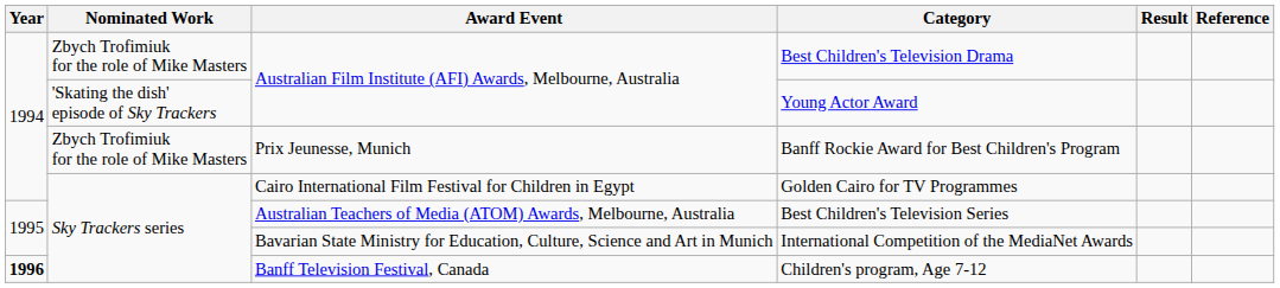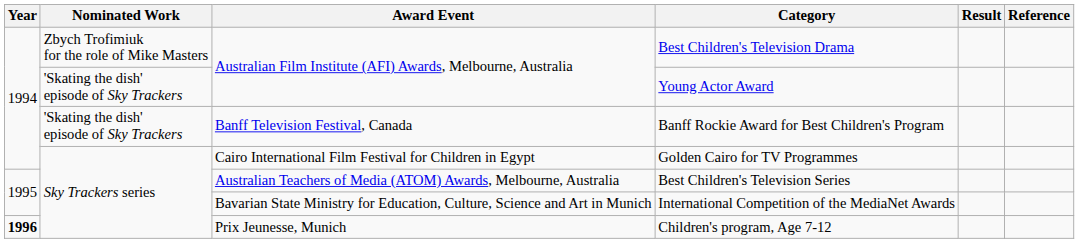Banff Rockie Award for Best Children's Program | Nominated Work: Zbych Trofimiuk for the role of Mike Masters -> 'Skating the dish' episode of Sky Trackers
Banff Rockie Award for Best Children's Program | Award Event: Prix Jeunesse, Munich -> Banff Television Festival, Canada
Children's program, Age 7-12 | Award Event: Banff Television Festival, Canada -> Prix Jeunesse, Munich
